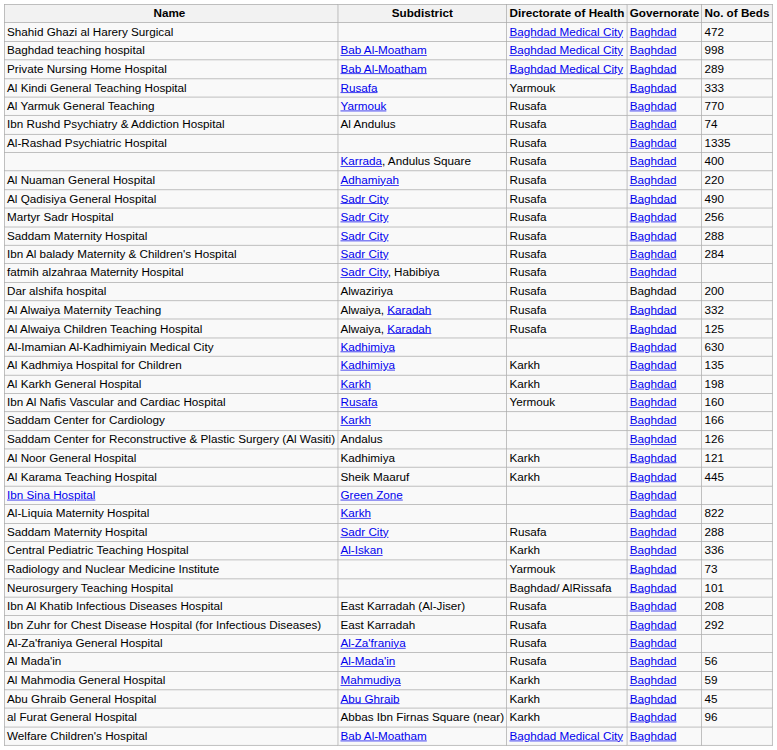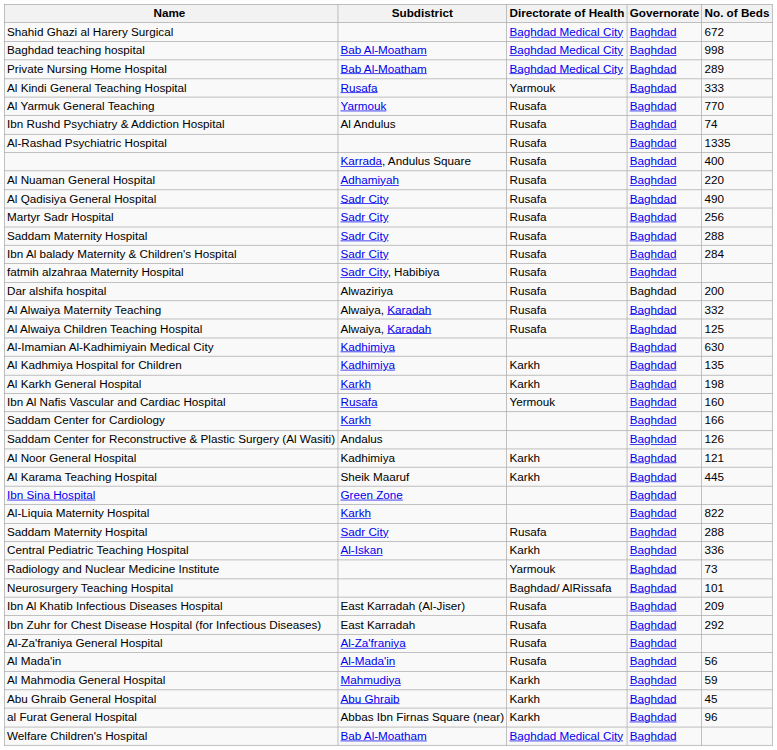Shahid Ghazi al Harery Surgical | No. of Beds: 472 -> 672
Ibn Al Khatib Infectious Diseases Hospital | No. of Beds: 208 -> 209
